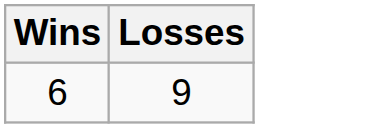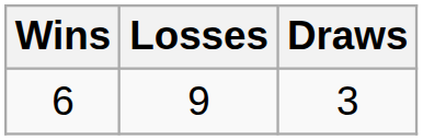+ column: Draws | 3
